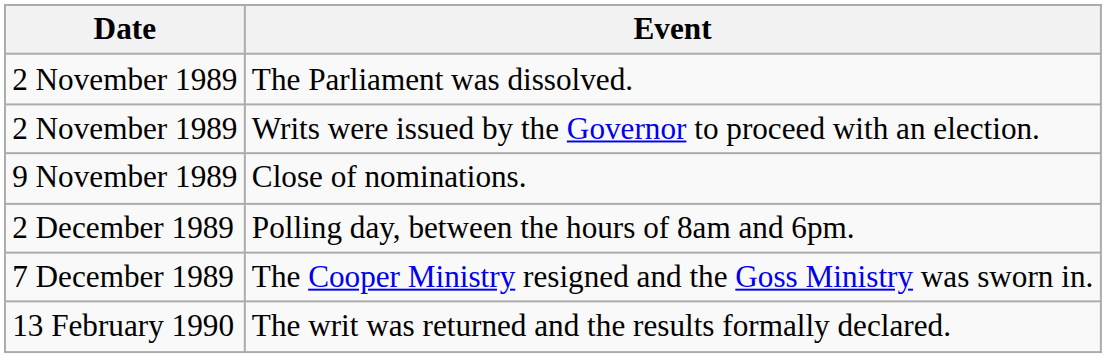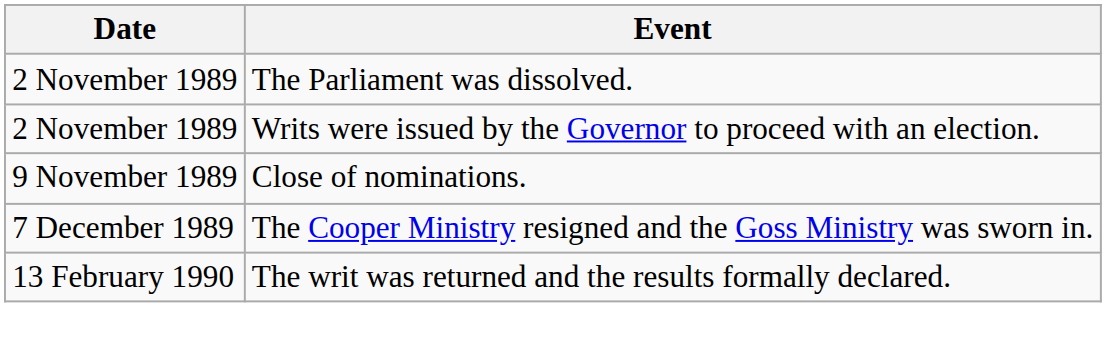- row: 2 December 1989 | Polling day, between the hours of 8am and 6pm.
